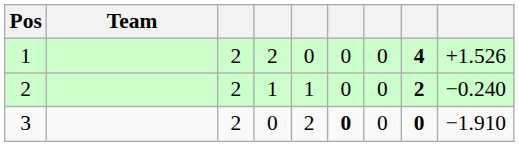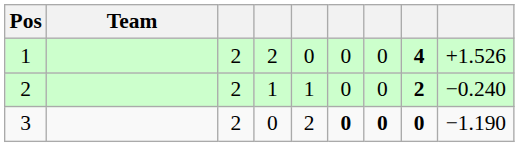3 | column 7: normal -> bold
3 | column 9: −1.910 -> −1.190
